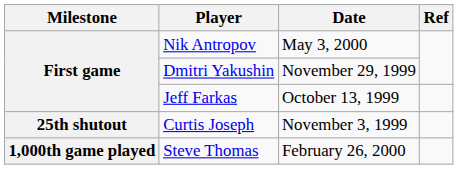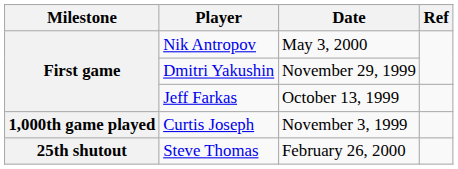Curtis Joseph | Milestone: 25th shutout -> 1,000th game played
Steve Thomas | Milestone: 1,000th game played -> 25th shutout
